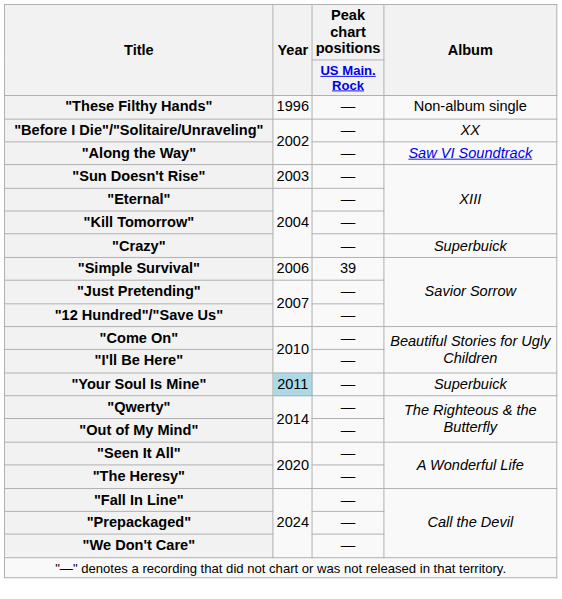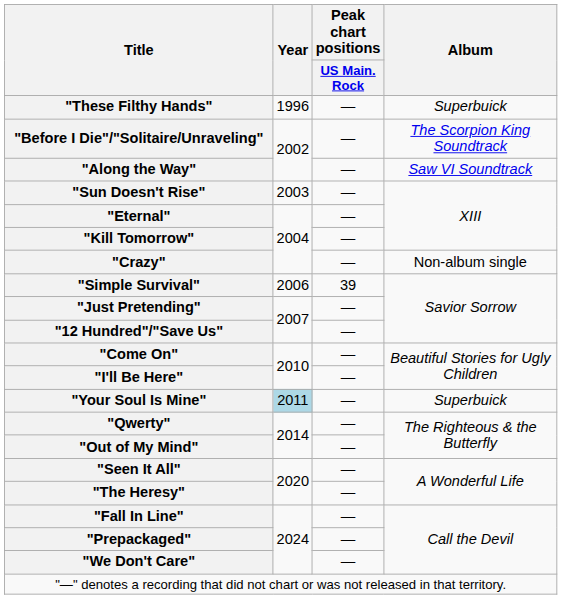"These Filthy Hands" | Album: Non-album single -> Superbuick
"Before I Die"/"Solitaire/Unraveling" | Album: XX -> The Scorpion King Soundtrack
"Crazy" | Album: Superbuick -> Non-album single
